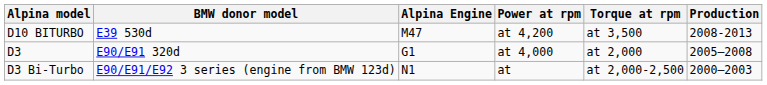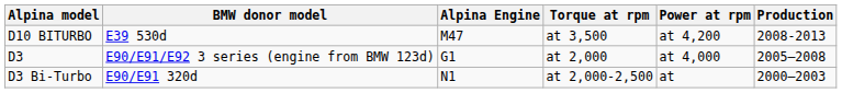columns swapped: Power at rpm <-> Torque at rpm
D3 | BMW donor model: E90/E91 320d -> E90/E91/E92 3 series (engine from BMW 123d)
D3 Bi-Turbo | BMW donor model: E90/E91/E92 3 series (engine from BMW 123d) -> E90/E91 320d
